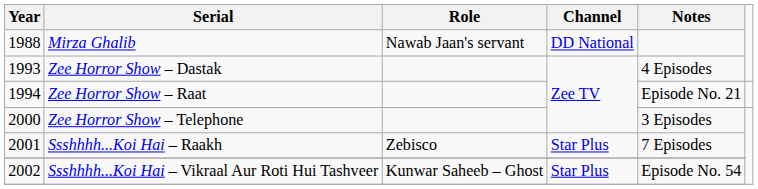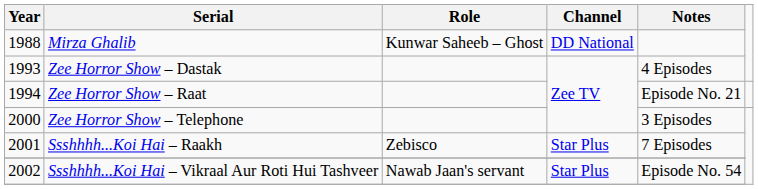Mirza Ghalib | Role: Nawab Jaan's servant -> Kunwar Saheeb – Ghost
Ssshhhh...Koi Hai – Vikraal Aur Roti Hui Tashveer | Role: Kunwar Saheeb – Ghost -> Nawab Jaan's servant
